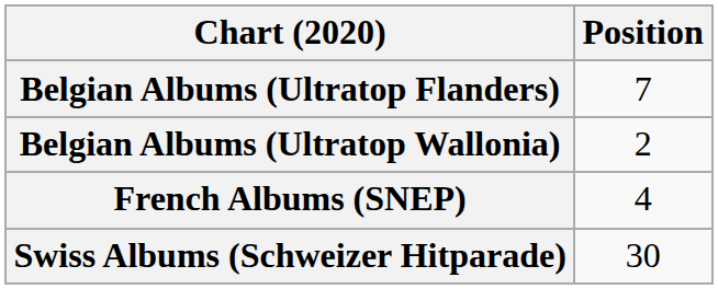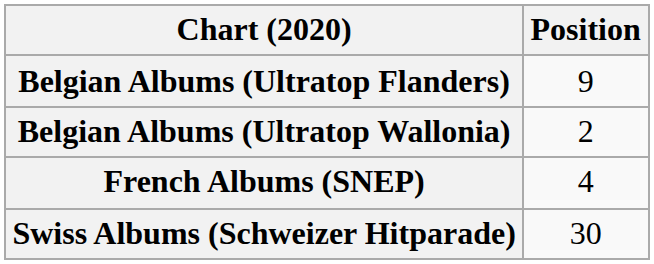Belgian Albums (Ultratop Flanders) | Position: 7 -> 9
